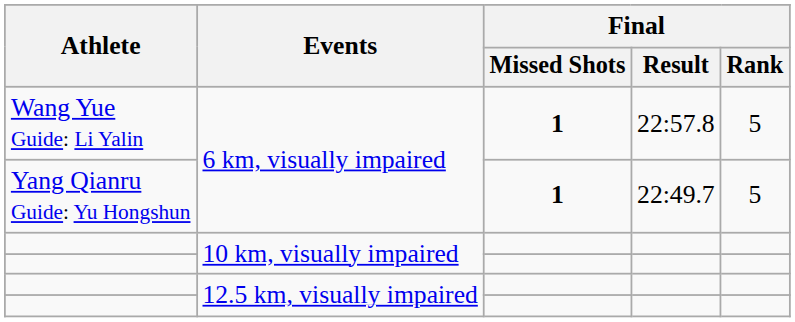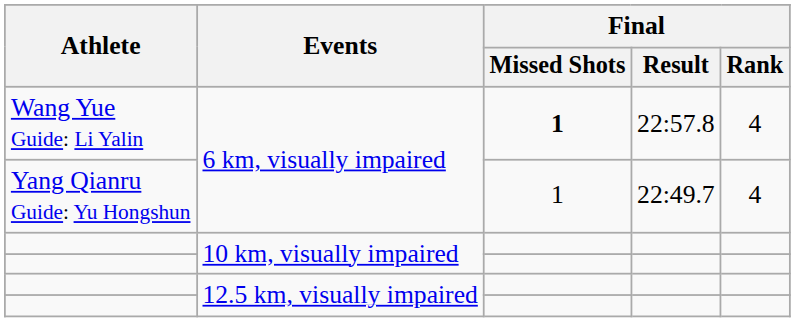Wang Yue Guide: Li Yalin | Final / Rank: 5 -> 4
Yang Qianru Guide: Yu Hongshun | Final / Missed Shots: bold -> normal
Yang Qianru Guide: Yu Hongshun | Final / Rank: 5 -> 4
